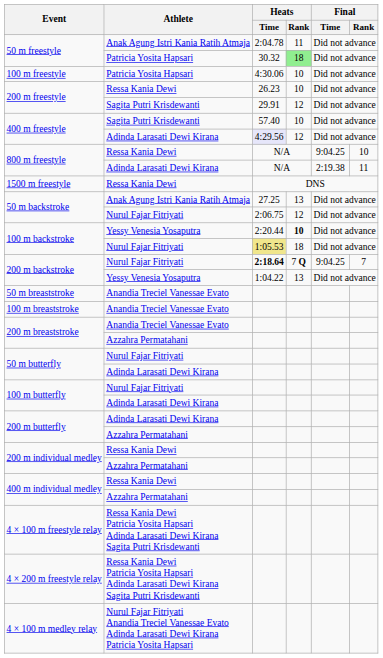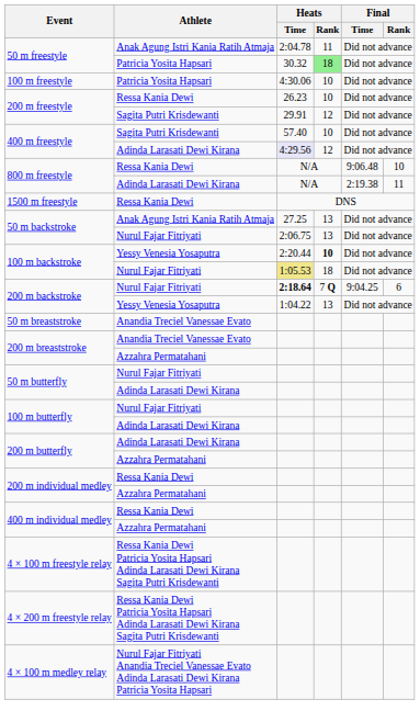800 m freestyle / Ressa Kania Dewi | Final / Time: 9:04.25 -> 9:06.48
50 m backstroke / Nurul Fajar Fitriyati | Heats / Rank: 12 -> 13
200 m backstroke / Nurul Fajar Fitriyati | Final / Rank: 7 -> 6
- row: 100 m breaststroke | Anandia Treciel Vanessae Evato
